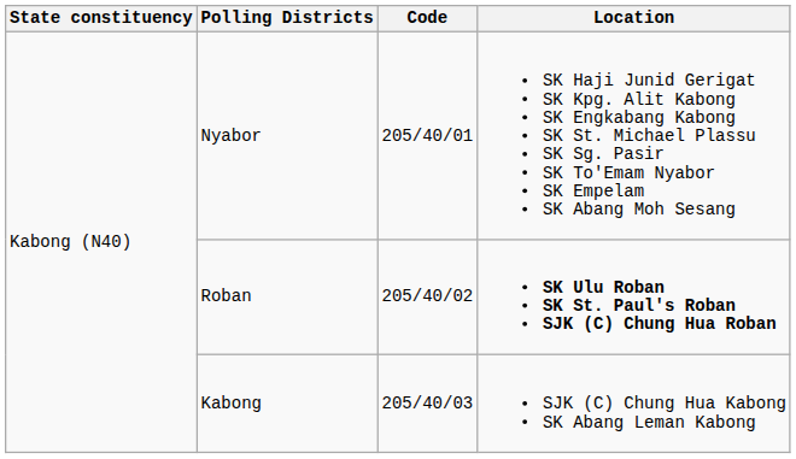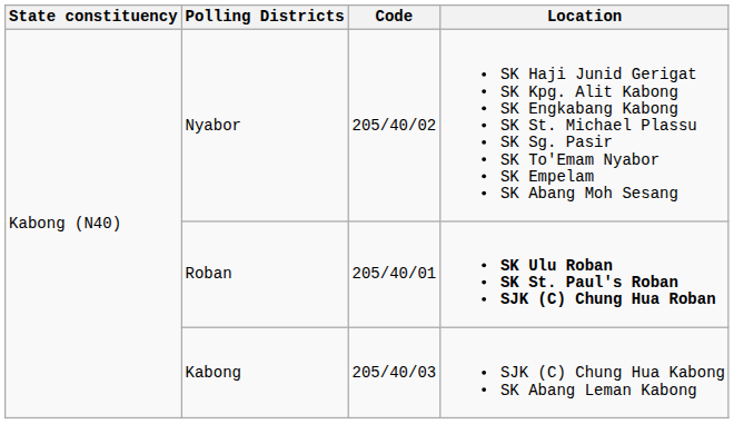Nyabor | Code: 205/40/01 -> 205/40/02
Roban | Code: 205/40/02 -> 205/40/01
